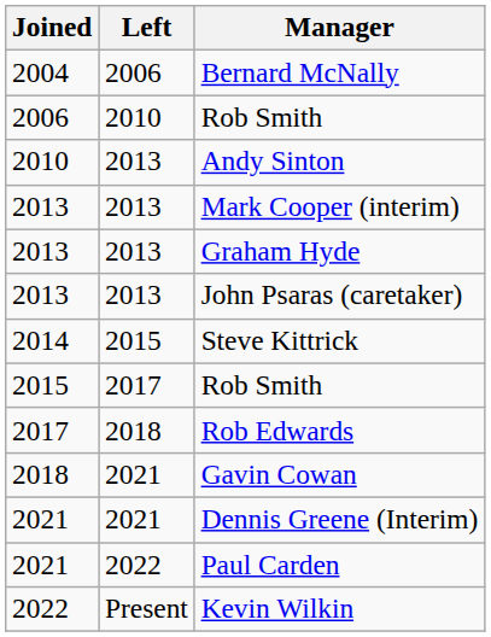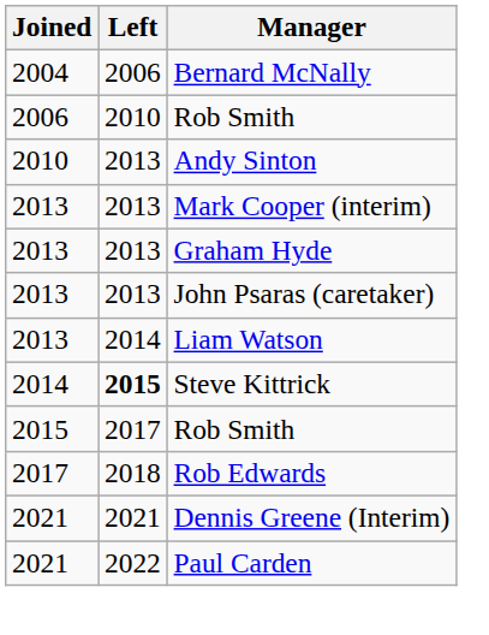+ row: 2013 | 2014 | Liam Watson
Steve Kittrick | Left: normal -> bold
- row: 2018 | 2021 | Gavin Cowan
- row: 2022 | Present | Kevin Wilkin
